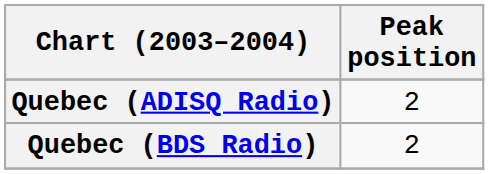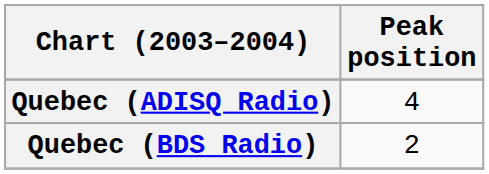Quebec (ADISQ Radio) | Peak position: 2 -> 4
